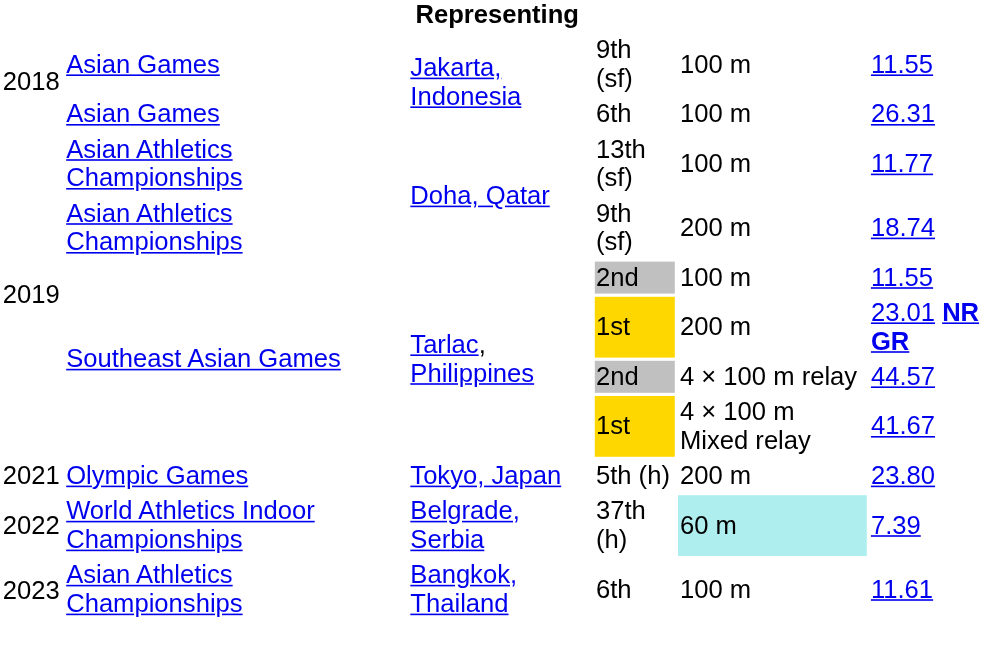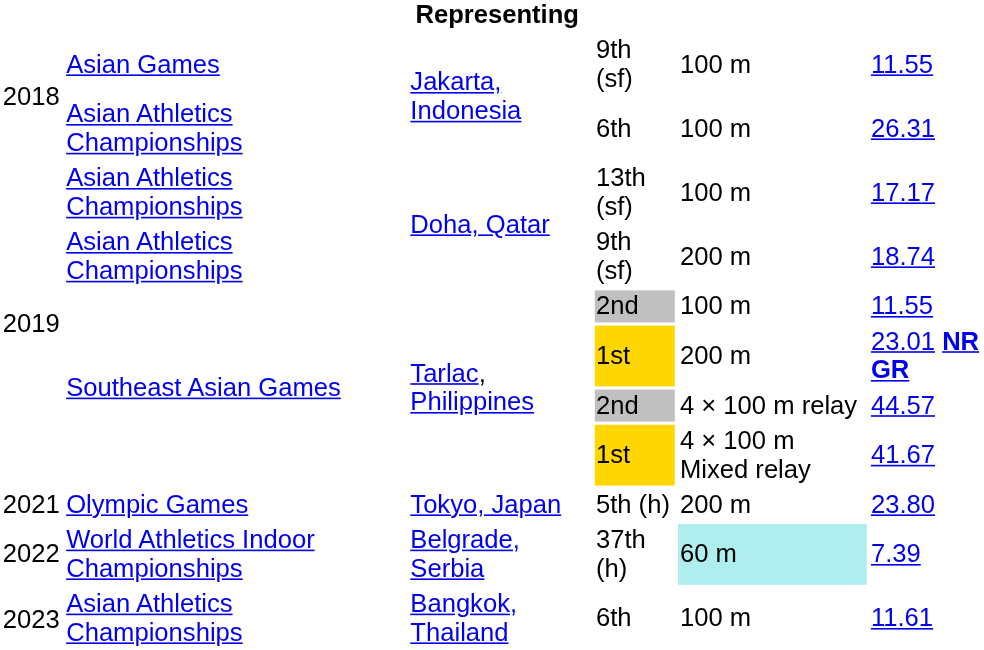Jakarta, Indonesia / 6th | column 2: Asian Games -> Asian Athletics Championships
13th (sf) | column 6: 11.77 -> 17.17
